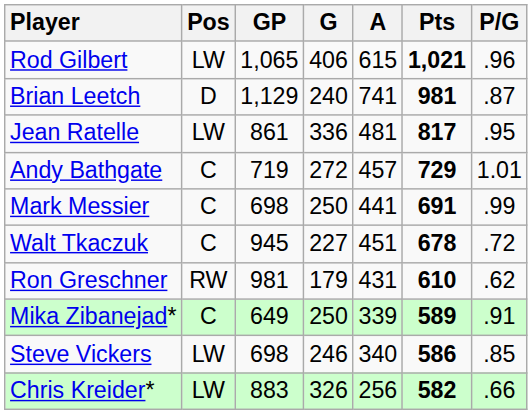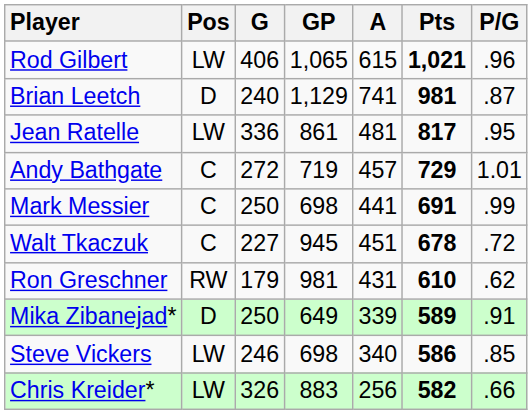columns swapped: GP <-> G
Mika Zibanejad* | Pos: C -> D
